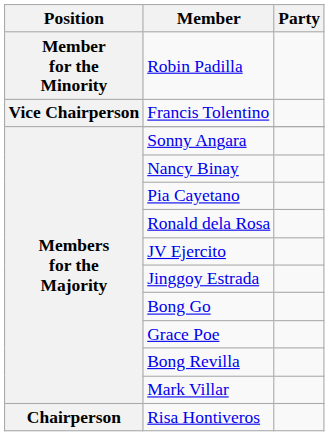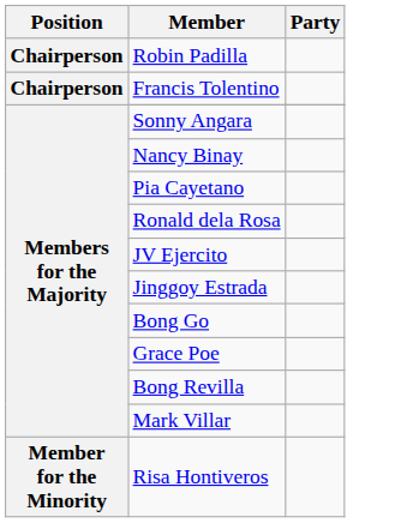Robin Padilla | Position: Member for the Minority -> Chairperson
Francis Tolentino | Position: Vice Chairperson -> Chairperson
Risa Hontiveros | Position: Chairperson -> Member for the Minority
